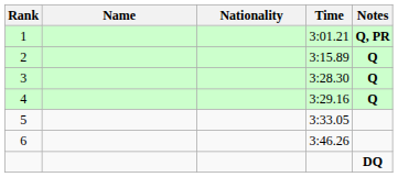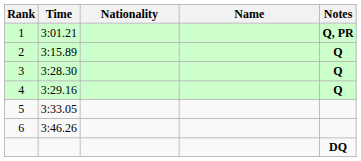columns swapped: Name <-> Time
